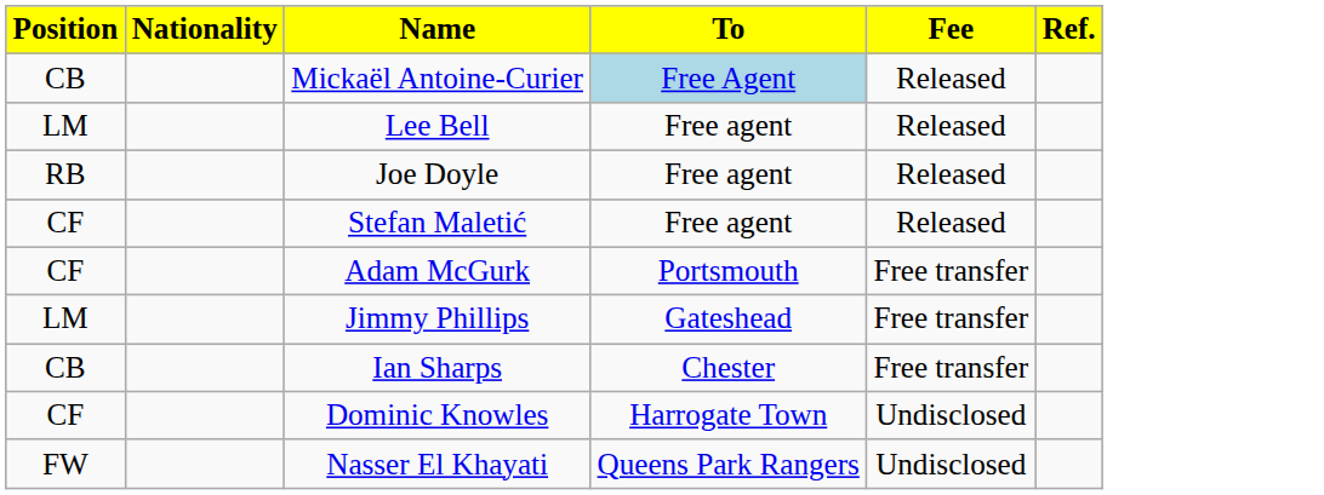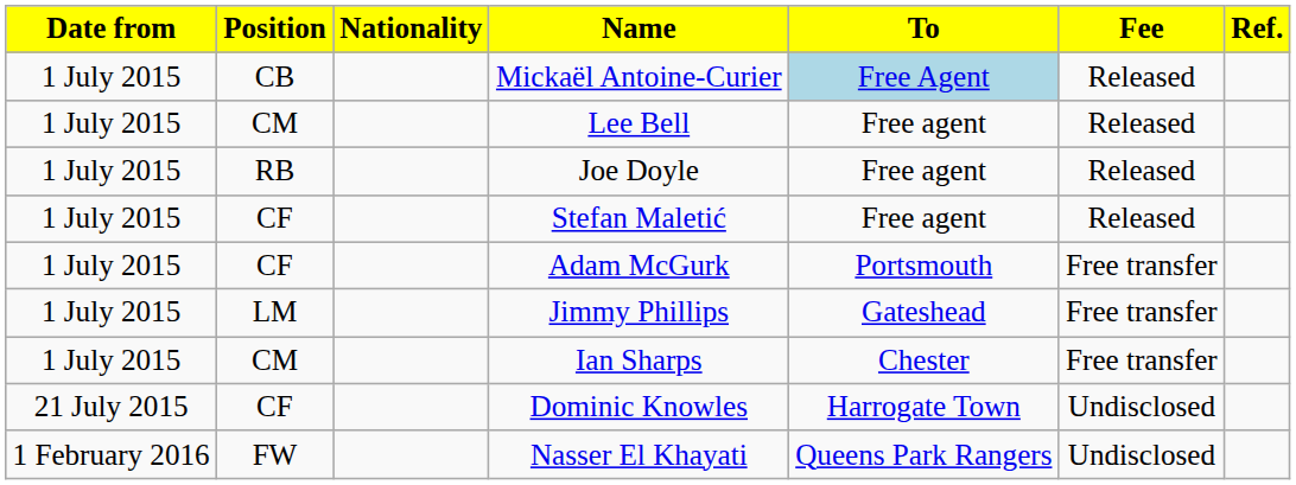+ column: Date from | 1 July 2015 | 1 July 2015 | 1 July 2015 | 1 July 2015 | 1 July 2015 | 1 July 2015 | 1 July 2015 | 21 July 2015 | 1 February 2016
Lee Bell | Position: LM -> CM
Ian Sharps | Position: CB -> CM
